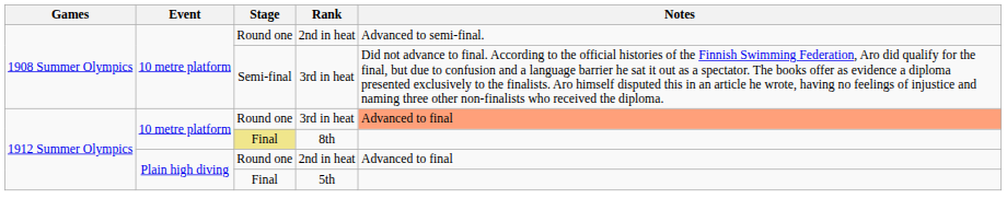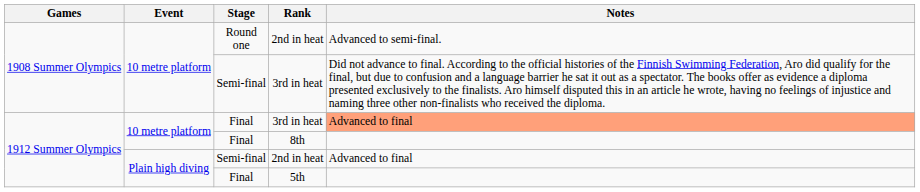1912 Summer Olympics / 3rd in heat | Stage: Round one -> Final
8th | Stage: khaki background -> no background
1912 Summer Olympics / 2nd in heat | Stage: Round one -> Semi-final
